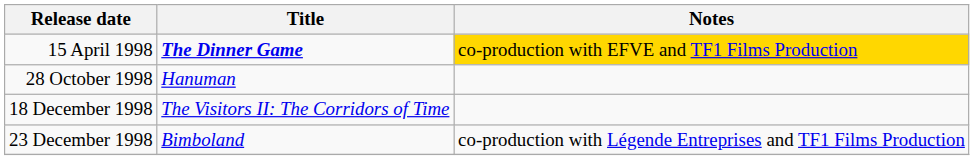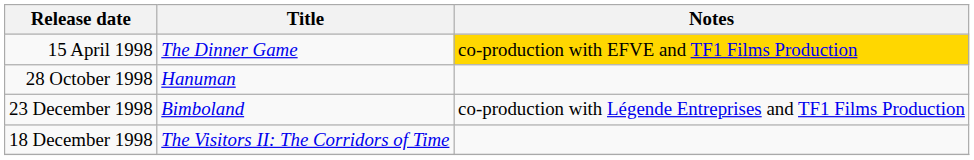15 April 1998 | Title: bold -> normal
rows swapped: 18 December 1998 <-> 23 December 1998
